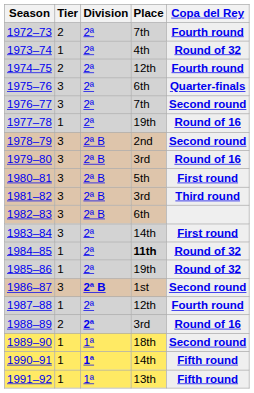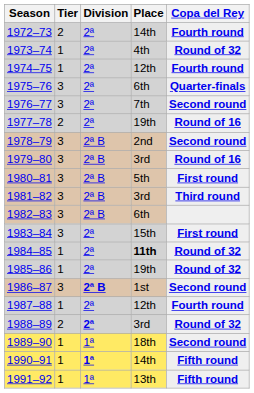1972–73 | Place: 7th -> 14th
1974–75 | Tier: 2 -> 1
1977–78 | Tier: 1 -> 2
1983–84 | Place: 14th -> 15th
1988–89 | Copa del Rey: Round of 16 -> Round of 32
